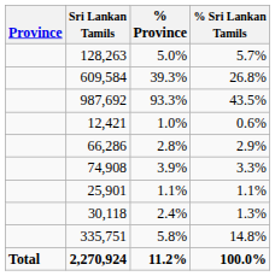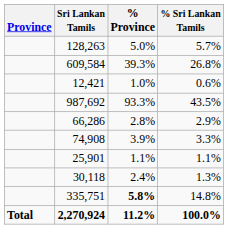rows swapped: 987,692 <-> 12,421
335,751 | % Province: normal -> bold
